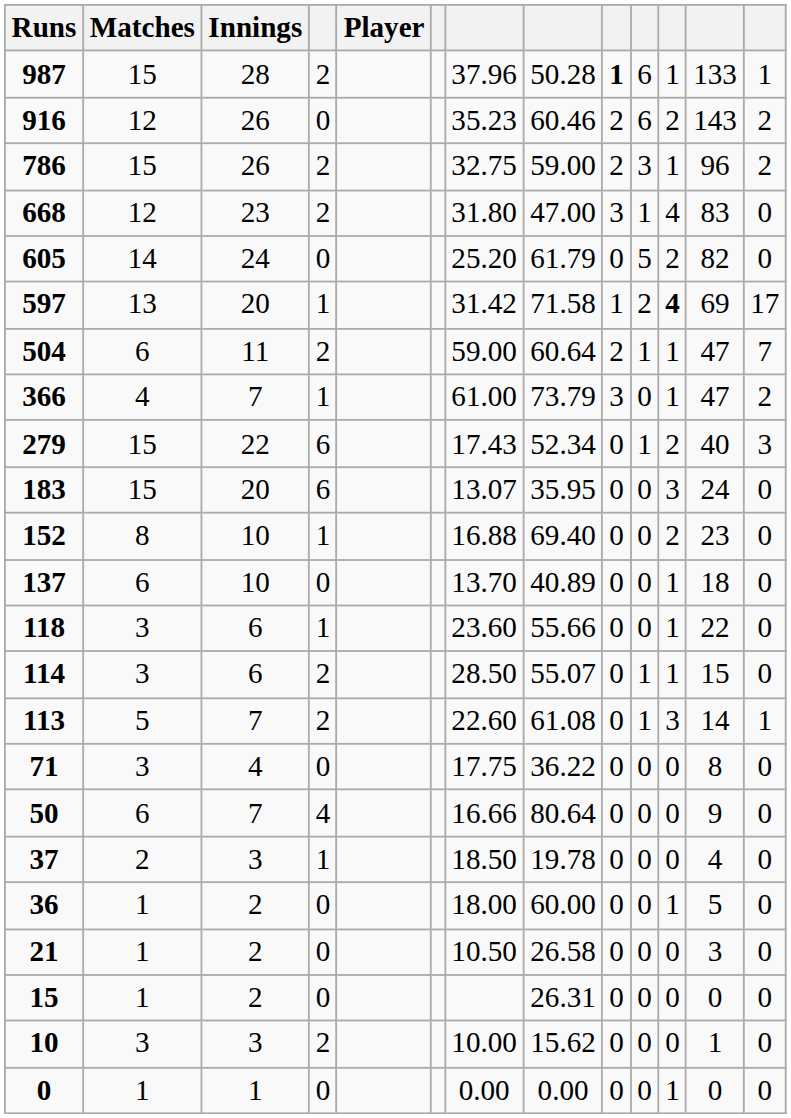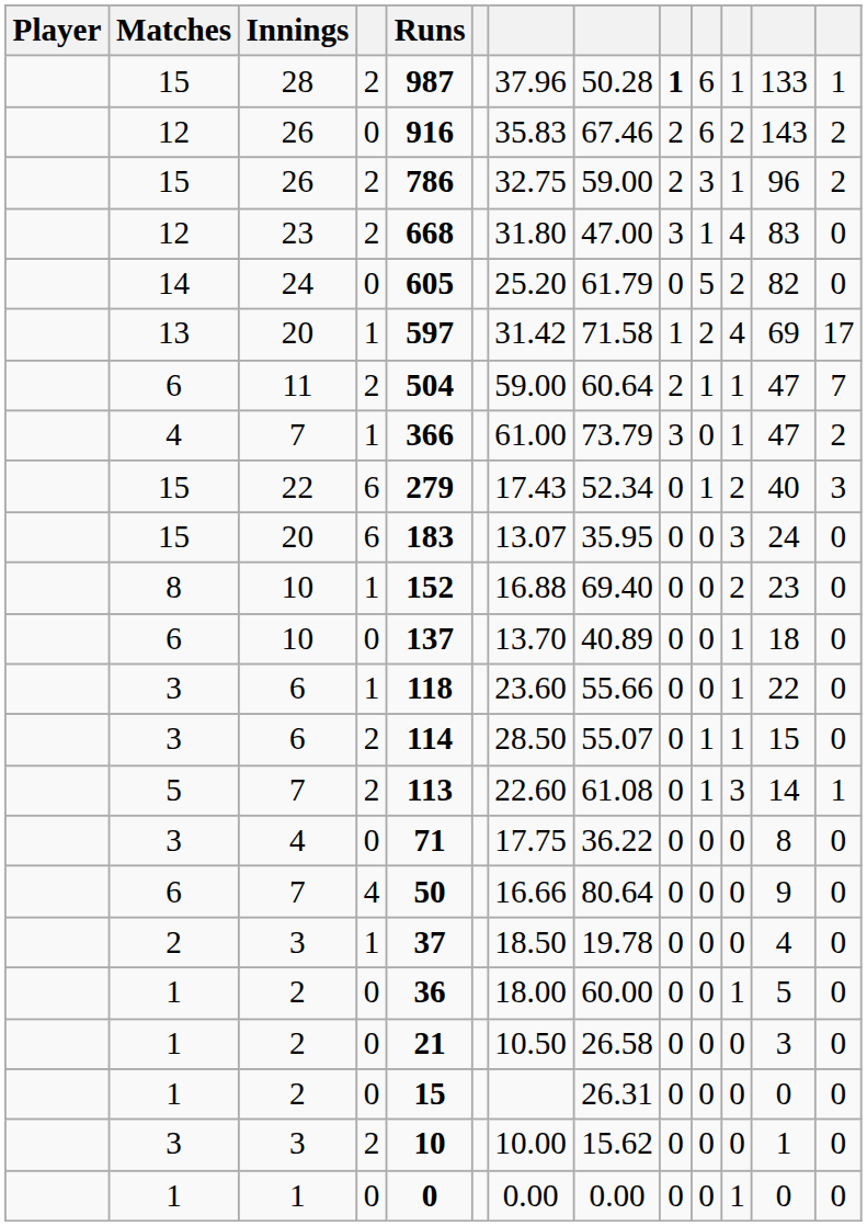columns swapped: Player <-> Runs
26 / 0 | column 7: 35.23 -> 35.83
26 / 0 | column 8: 60.46 -> 67.46
20 / 1 | column 11: bold -> normal
